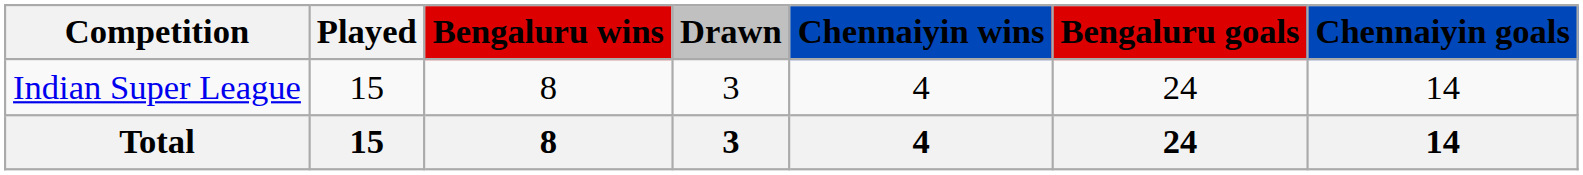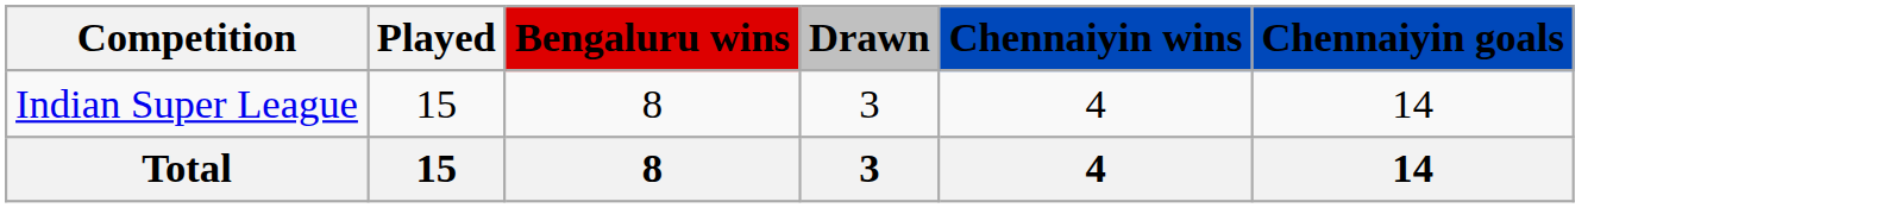- column: Bengaluru goals | 24 | 24
